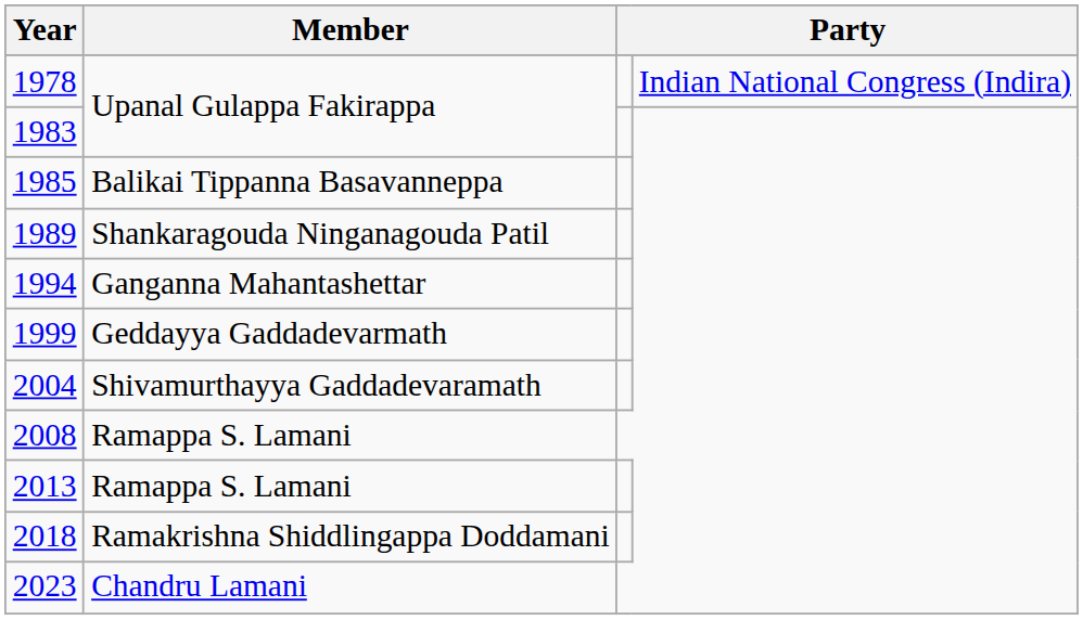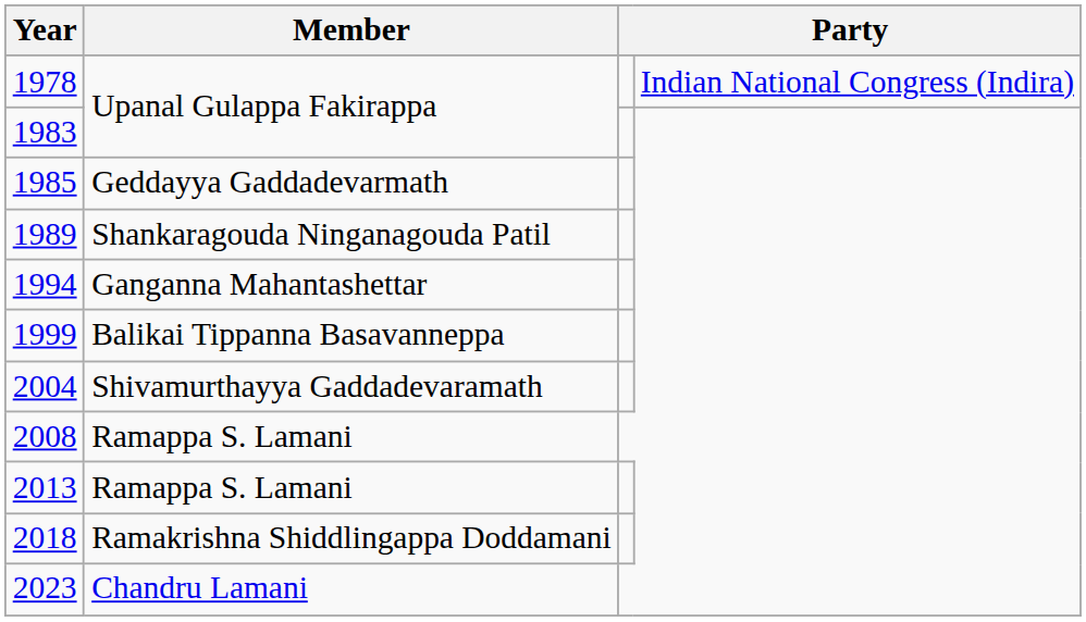1985 | Member: Balikai Tippanna Basavanneppa -> Geddayya Gaddadevarmath
1999 | Member: Geddayya Gaddadevarmath -> Balikai Tippanna Basavanneppa
